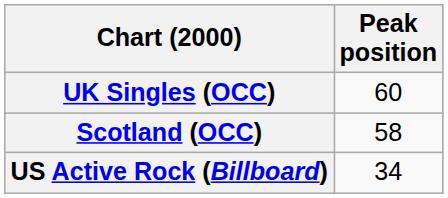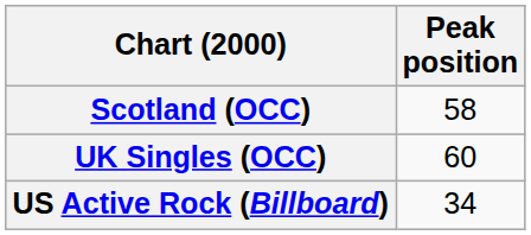rows swapped: Scotland (OCC) <-> UK Singles (OCC)
